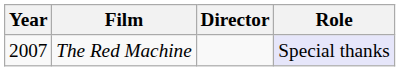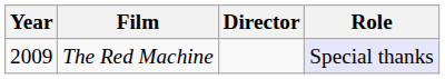The Red Machine | Year: 2007 -> 2009
